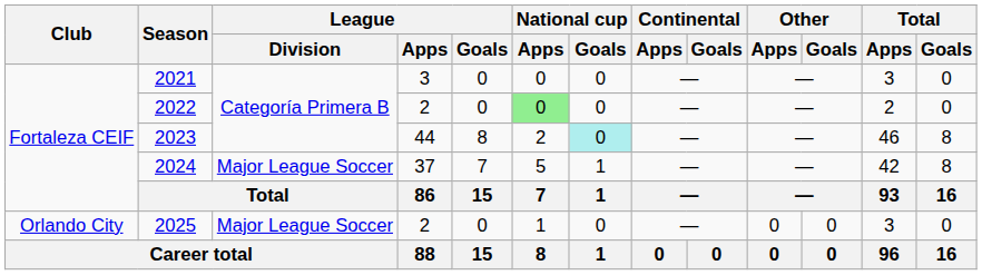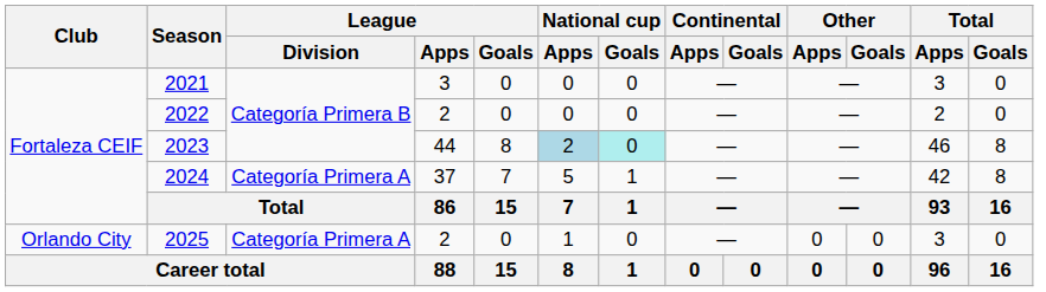2022 | National cup / Apps: lightgreen background -> no background
2023 | National cup / Apps: no background -> lightblue background
2024 | League / Division: Major League Soccer -> Categoría Primera A
2025 | League / Division: Major League Soccer -> Categoría Primera A
